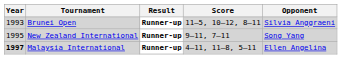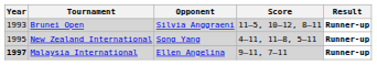columns swapped: Opponent <-> Result
New Zealand International | Score: 9–11, 7–11 -> 4–11, 11–8, 5–11
Malaysia International | Score: 4–11, 11–8, 5–11 -> 9–11, 7–11
